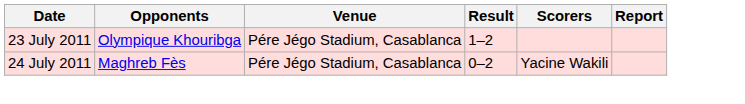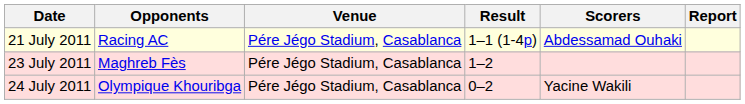+ row: 21 July 2011 | Racing AC | Pére Jégo Stadium, Casablanca | 1–1 (1-4p) | Abdessamad Ouhaki
23 July 2011 | Opponents: Olympique Khouribga -> Maghreb Fès
24 July 2011 | Opponents: Maghreb Fès -> Olympique Khouribga
